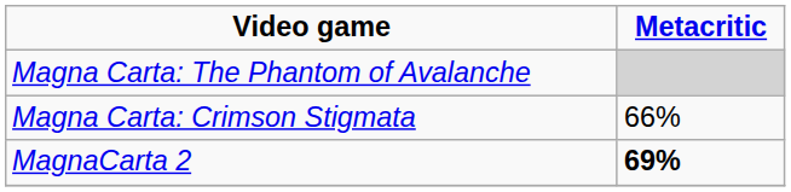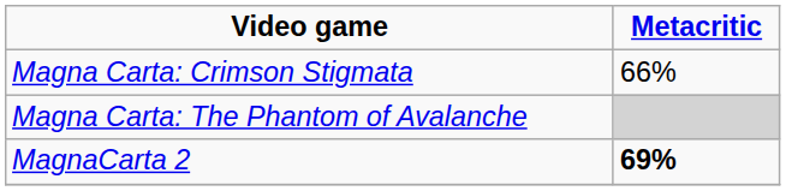rows swapped: Magna Carta: The Phantom of Avalanche <-> Magna Carta: Crimson Stigmata
